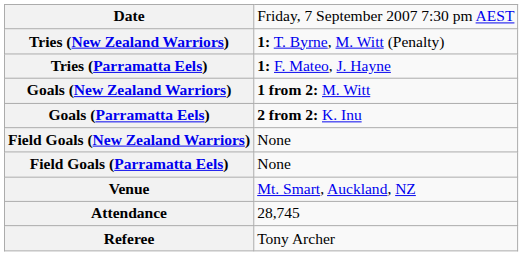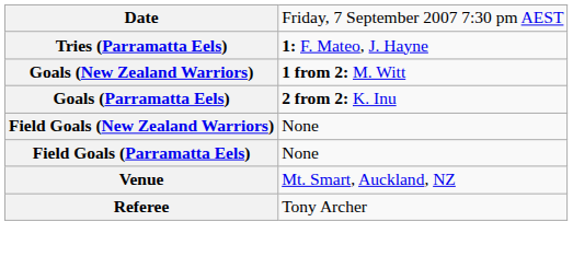- row: Tries (New Zealand Warriors) | 1: T. Byrne, M. Witt (Penalty)
- row: Attendance | 28,745
